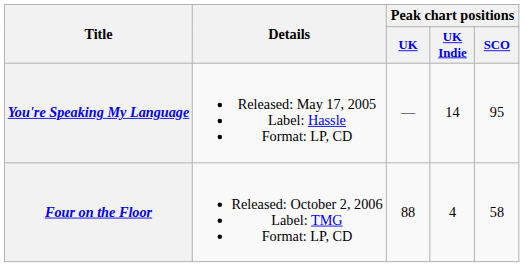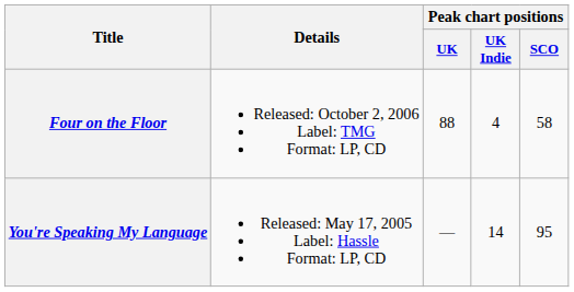rows swapped: You're Speaking My Language <-> Four on the Floor
